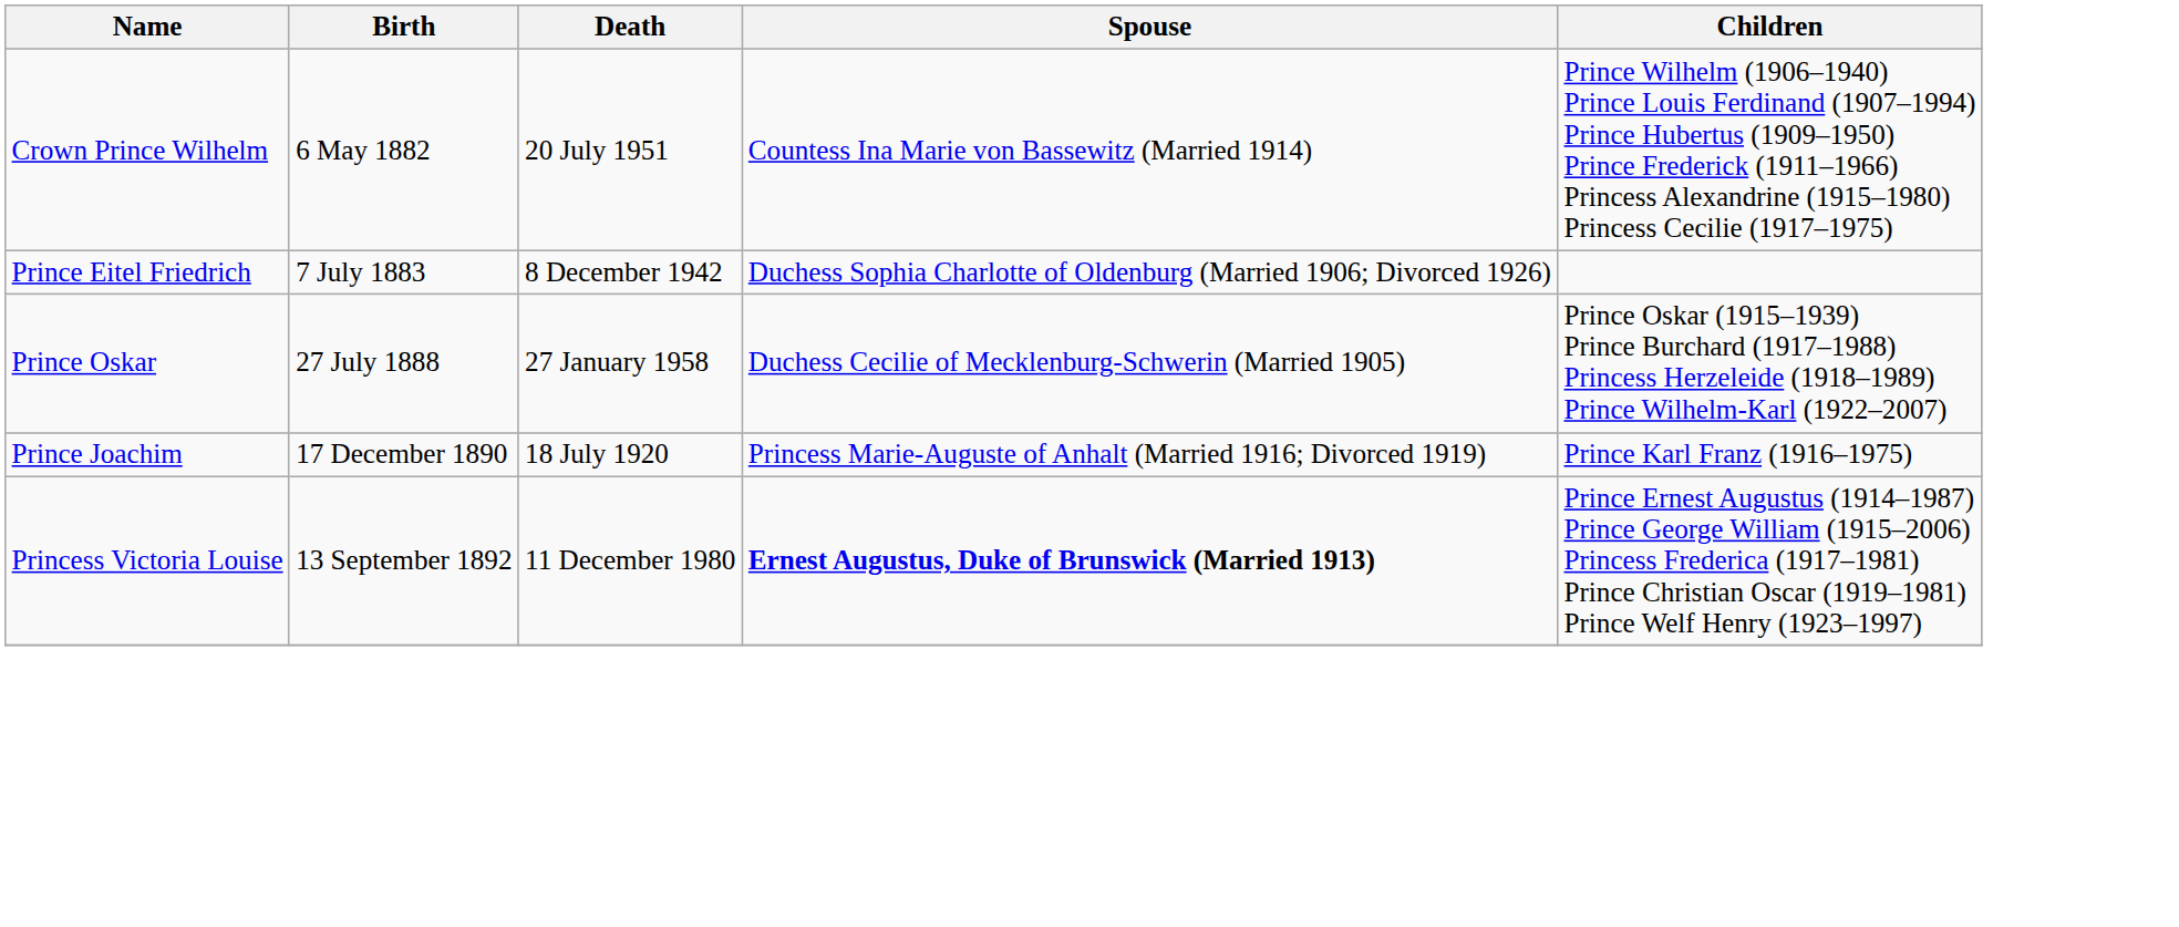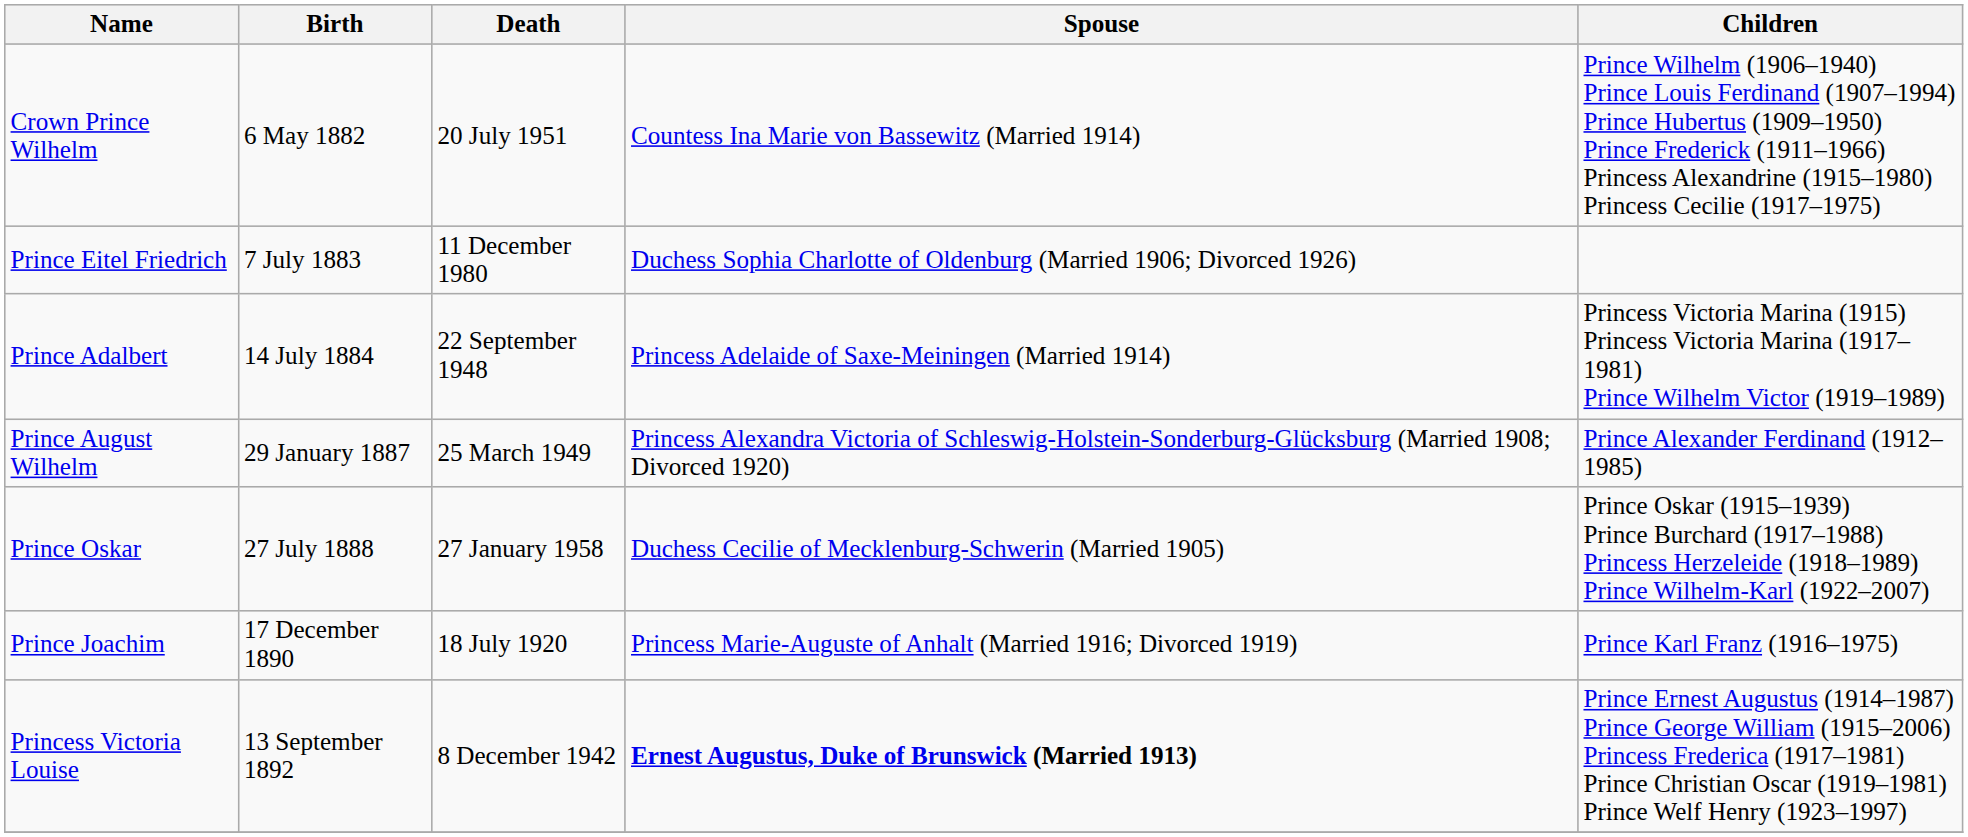Prince Eitel Friedrich | Death: 8 December 1942 -> 11 December 1980
+ row: Prince Adalbert | 14 July 1884 | 22 September 1948 | Princess Adelaide of Saxe-Meiningen (Married 1914) | Princess Victoria Marina (1915) Princess Victoria Marina (1917–1981) Prince Wilhelm Victor (1919–1989)
+ row: Prince August Wilhelm | 29 January 1887 | 25 March 1949 | Princess Alexandra Victoria of Schleswig-Holstein-Sonderburg-Glücksburg (Married 1908; Divorced 1920) | Prince Alexander Ferdinand (1912–1985)
Princess Victoria Louise | Death: 11 December 1980 -> 8 December 1942
